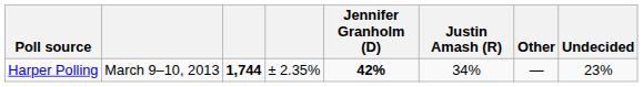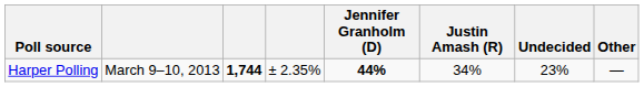columns swapped: Other <-> Undecided
Harper Polling | Jennifer Granholm (D): 42% -> 44%
